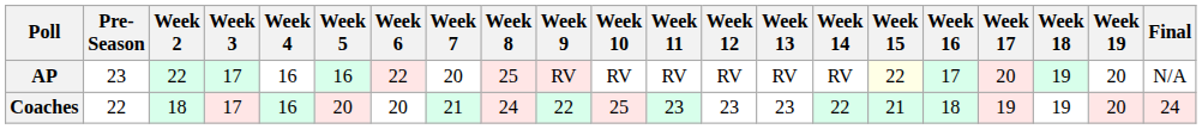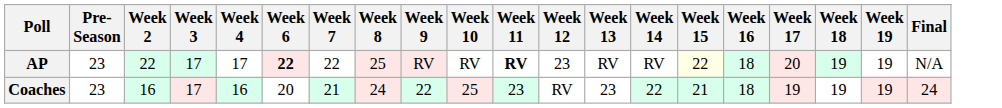- column: Week 5 | 16 | 20
AP | Week 4: 16 -> 17
AP | Week 6: normal -> bold
AP | Week 7: 20 -> 22
AP | Week 11: normal -> bold
AP | Week 12: RV -> 23
AP | Week 16: 17 -> 18
AP | Week 19: 20 -> 19
Coaches | Pre- Season: 22 -> 23
Coaches | Week 2: 18 -> 16
Coaches | Week 12: 23 -> RV
Coaches | Week 19: 20 -> 19
